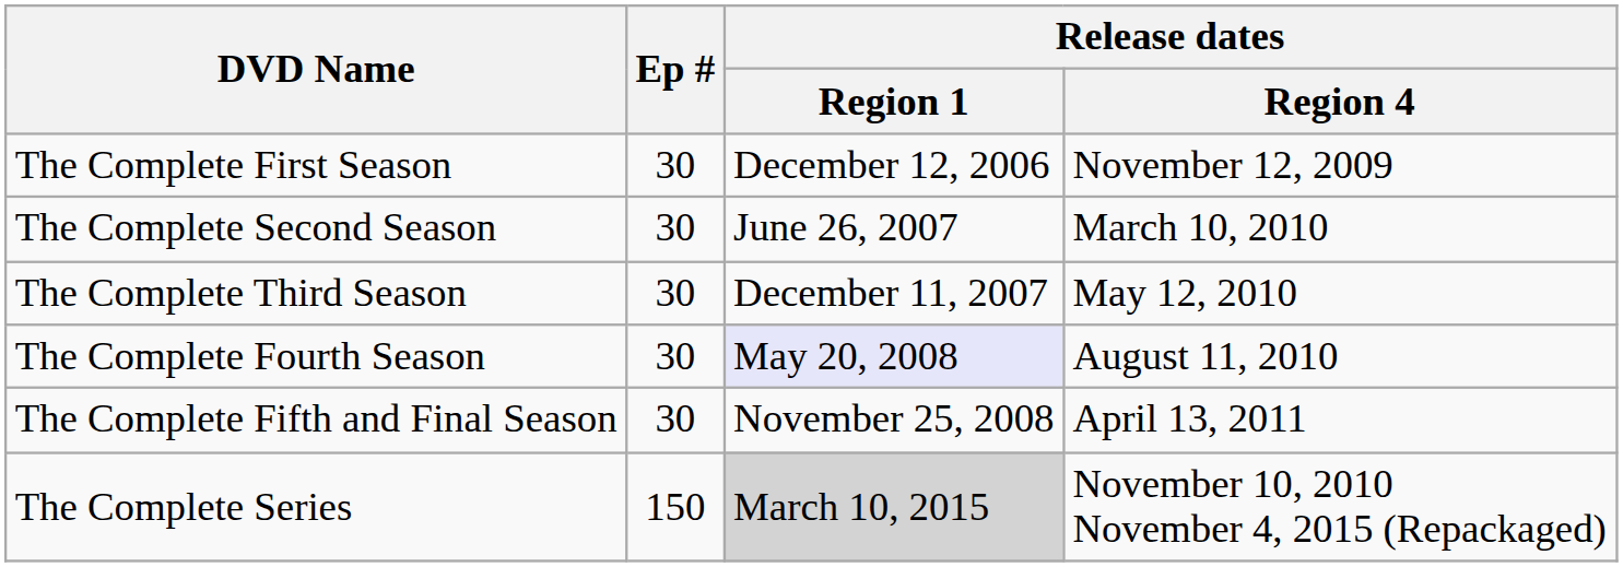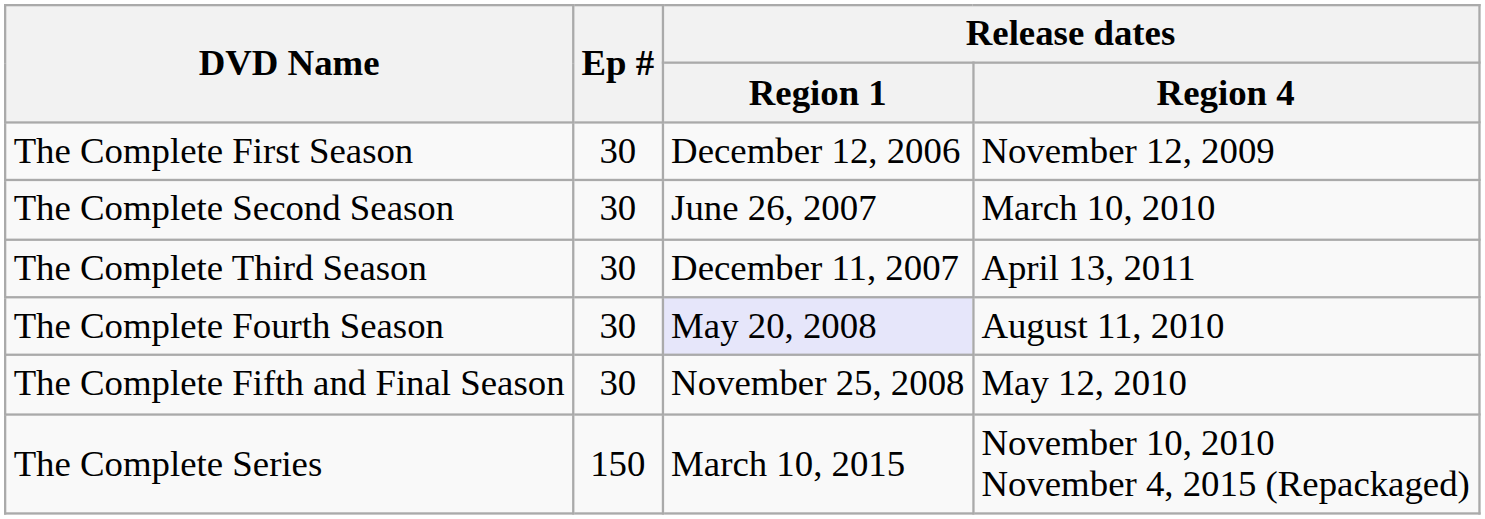The Complete Third Season | Release dates / Region 4: May 12, 2010 -> April 13, 2011
The Complete Fifth and Final Season | Release dates / Region 4: April 13, 2011 -> May 12, 2010
The Complete Series | Release dates / Region 1: lightgrey background -> no background
